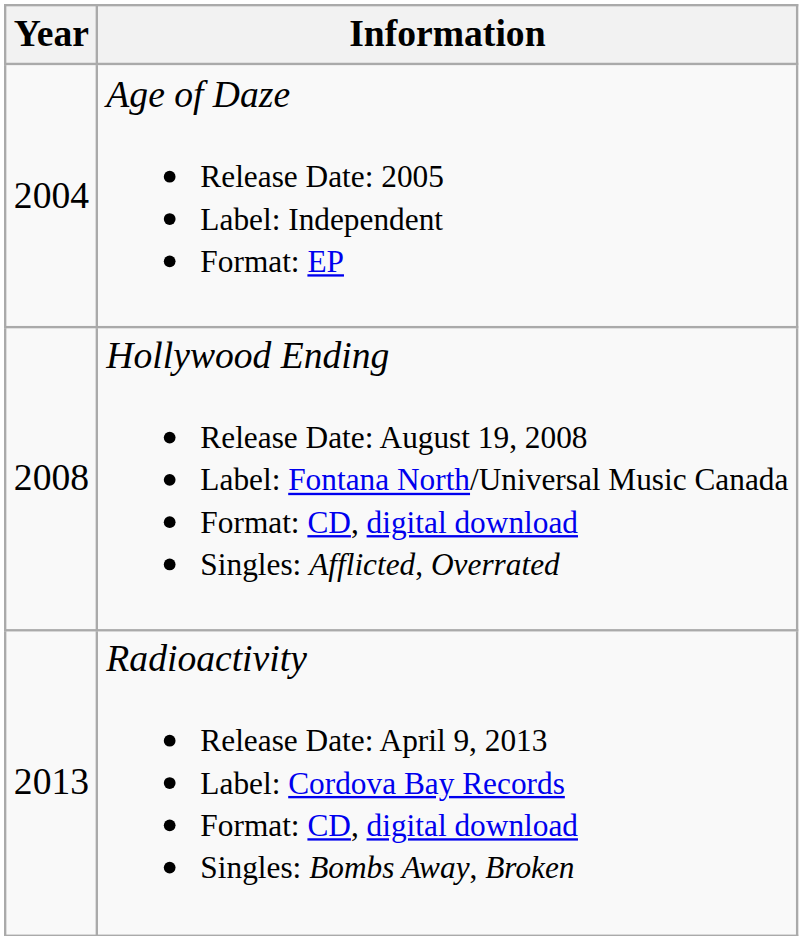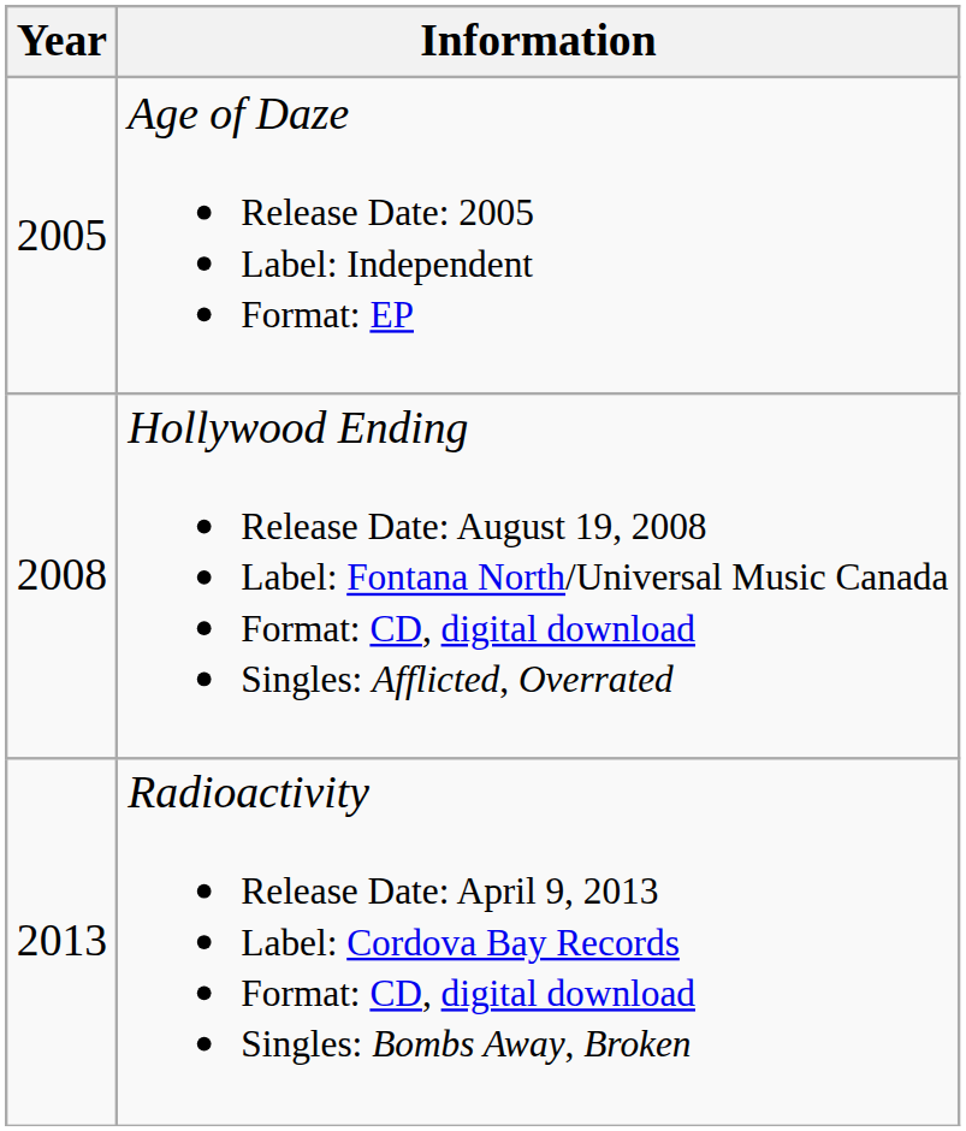Age of Daze Release Date: 2005 Label: Independent Format: EP | Year: 2004 -> 2005
